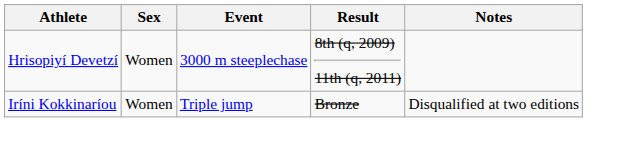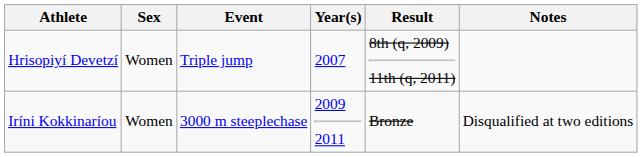+ column: Year(s) | 2007 | 2009 2011
Hrisopiyí Devetzí | Event: 3000 m steeplechase -> Triple jump
Iríni Kokkinaríou | Event: Triple jump -> 3000 m steeplechase
